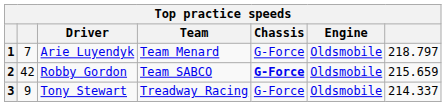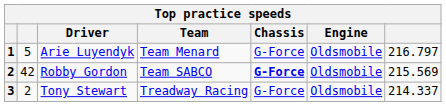Arie Luyendyk | column 2: 7 -> 5
Arie Luyendyk | column 7: 218.797 -> 216.797
Robby Gordon | column 7: 215.659 -> 215.569
Tony Stewart | column 2: 9 -> 2
